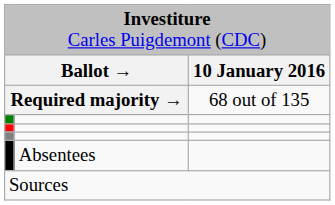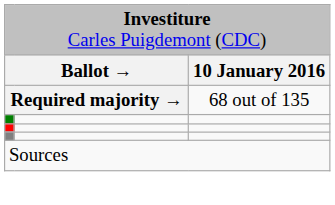- row: Absentees
